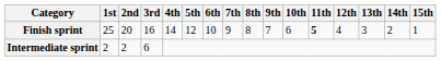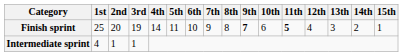Finish sprint | 3rd: 16 -> 19
Finish sprint | 5th: 12 -> 11
Finish sprint | 9th: normal -> bold
Intermediate sprint | 1st: 2 -> 4
Intermediate sprint | 2nd: 2 -> 1
Intermediate sprint | 3rd: 6 -> 1
